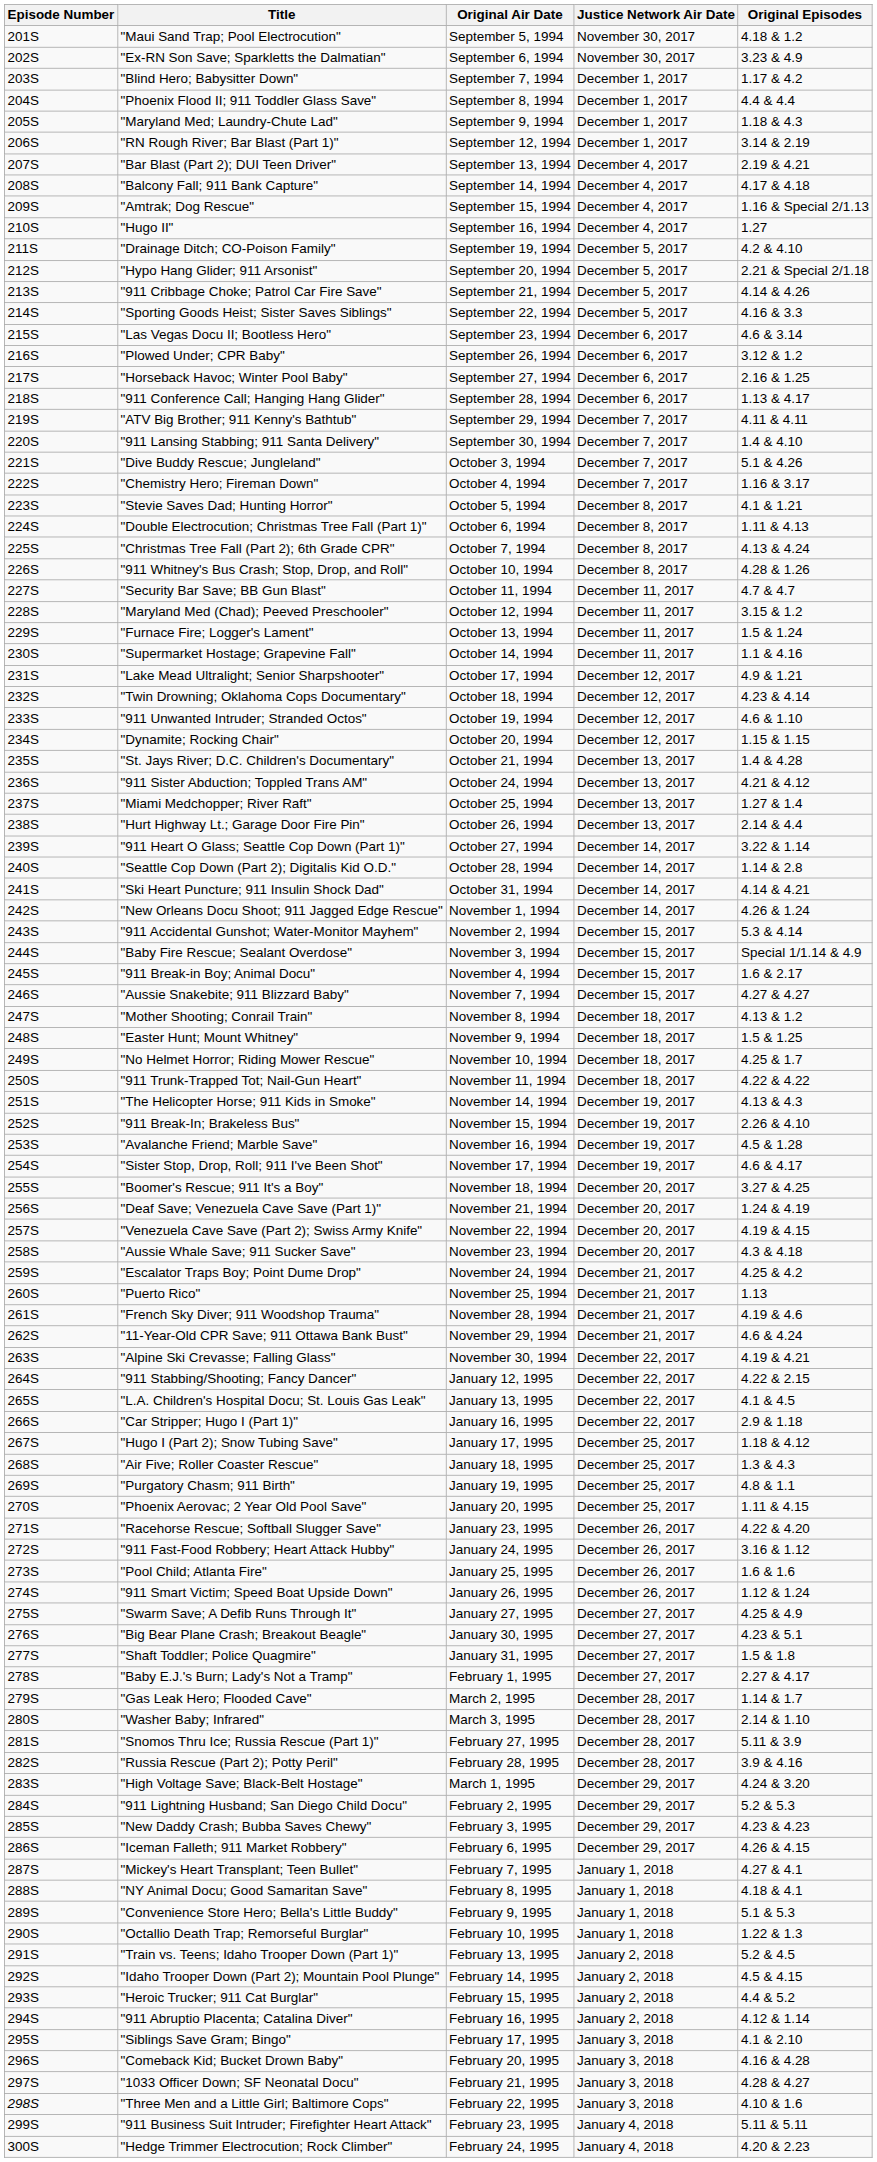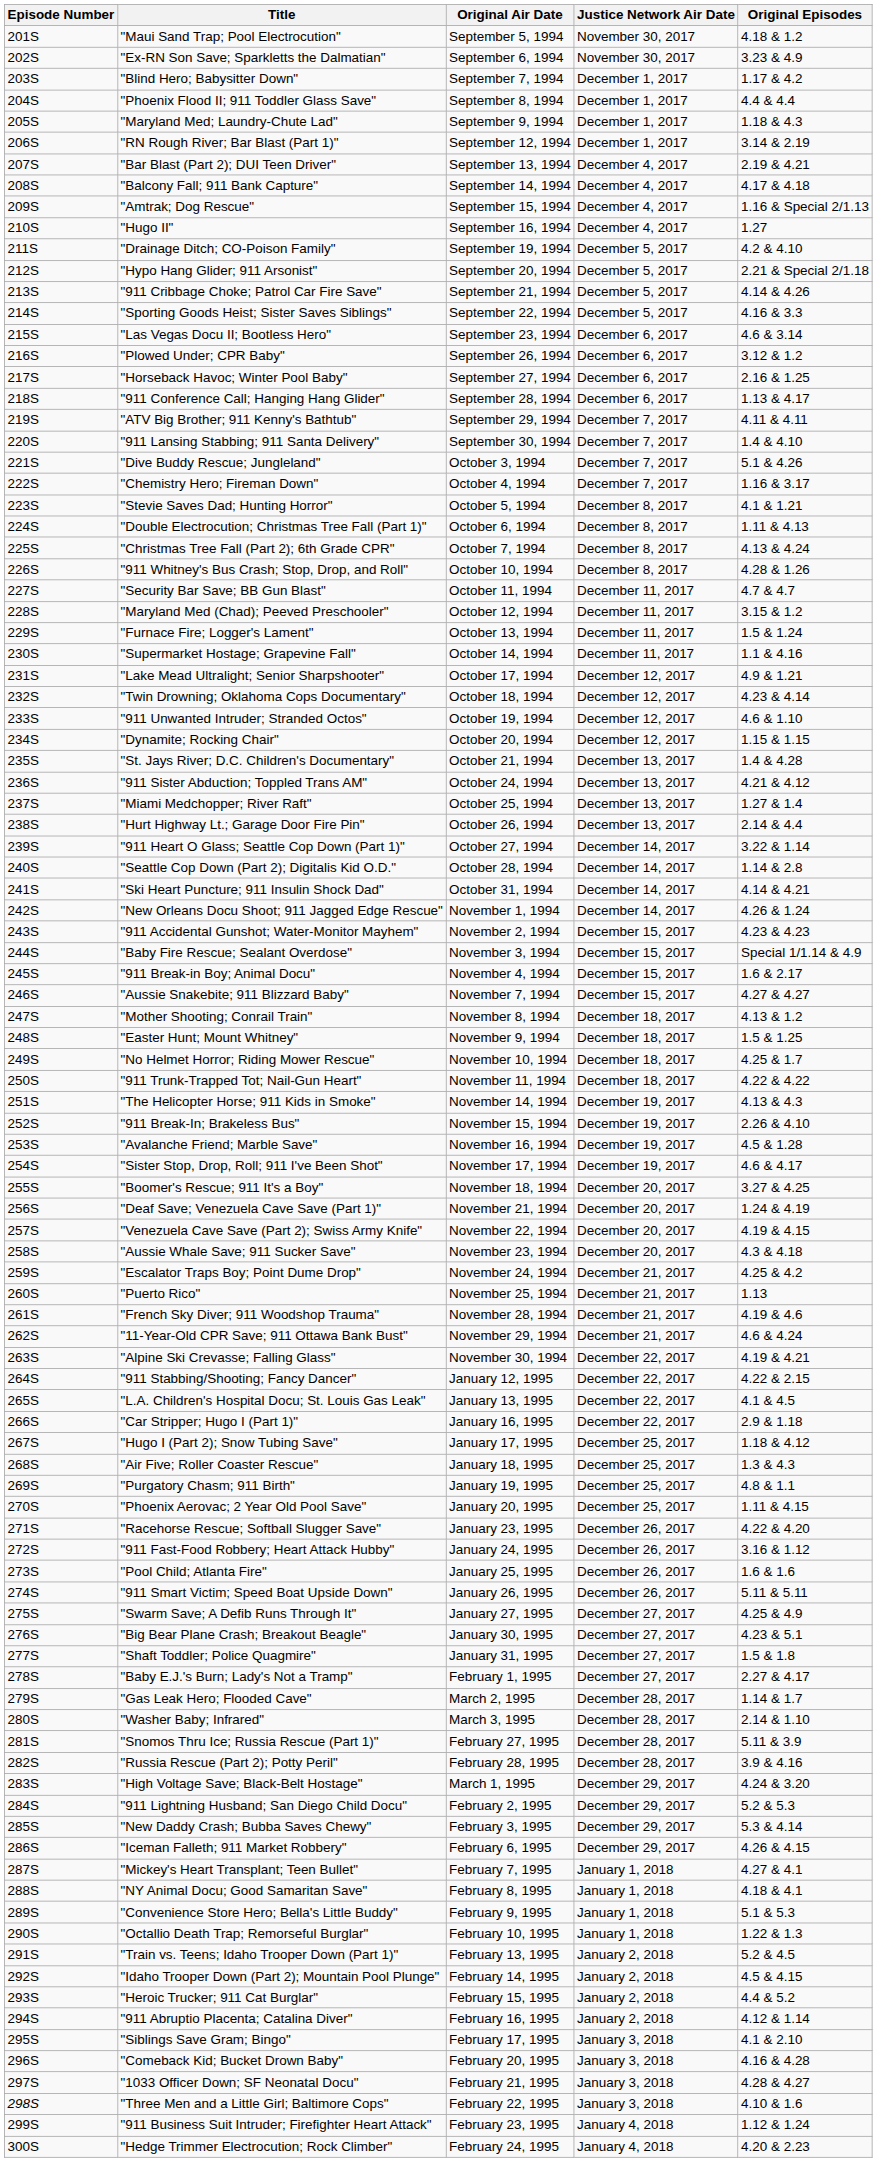"911 Accidental Gunshot; Water-Monitor Mayhem" | Original Episodes: 5.3 & 4.14 -> 4.23 & 4.23
"911 Smart Victim; Speed Boat Upside Down" | Original Episodes: 1.12 & 1.24 -> 5.11 & 5.11
"New Daddy Crash; Bubba Saves Chewy" | Original Episodes: 4.23 & 4.23 -> 5.3 & 4.14
"911 Business Suit Intruder; Firefighter Heart Attack" | Original Episodes: 5.11 & 5.11 -> 1.12 & 1.24
